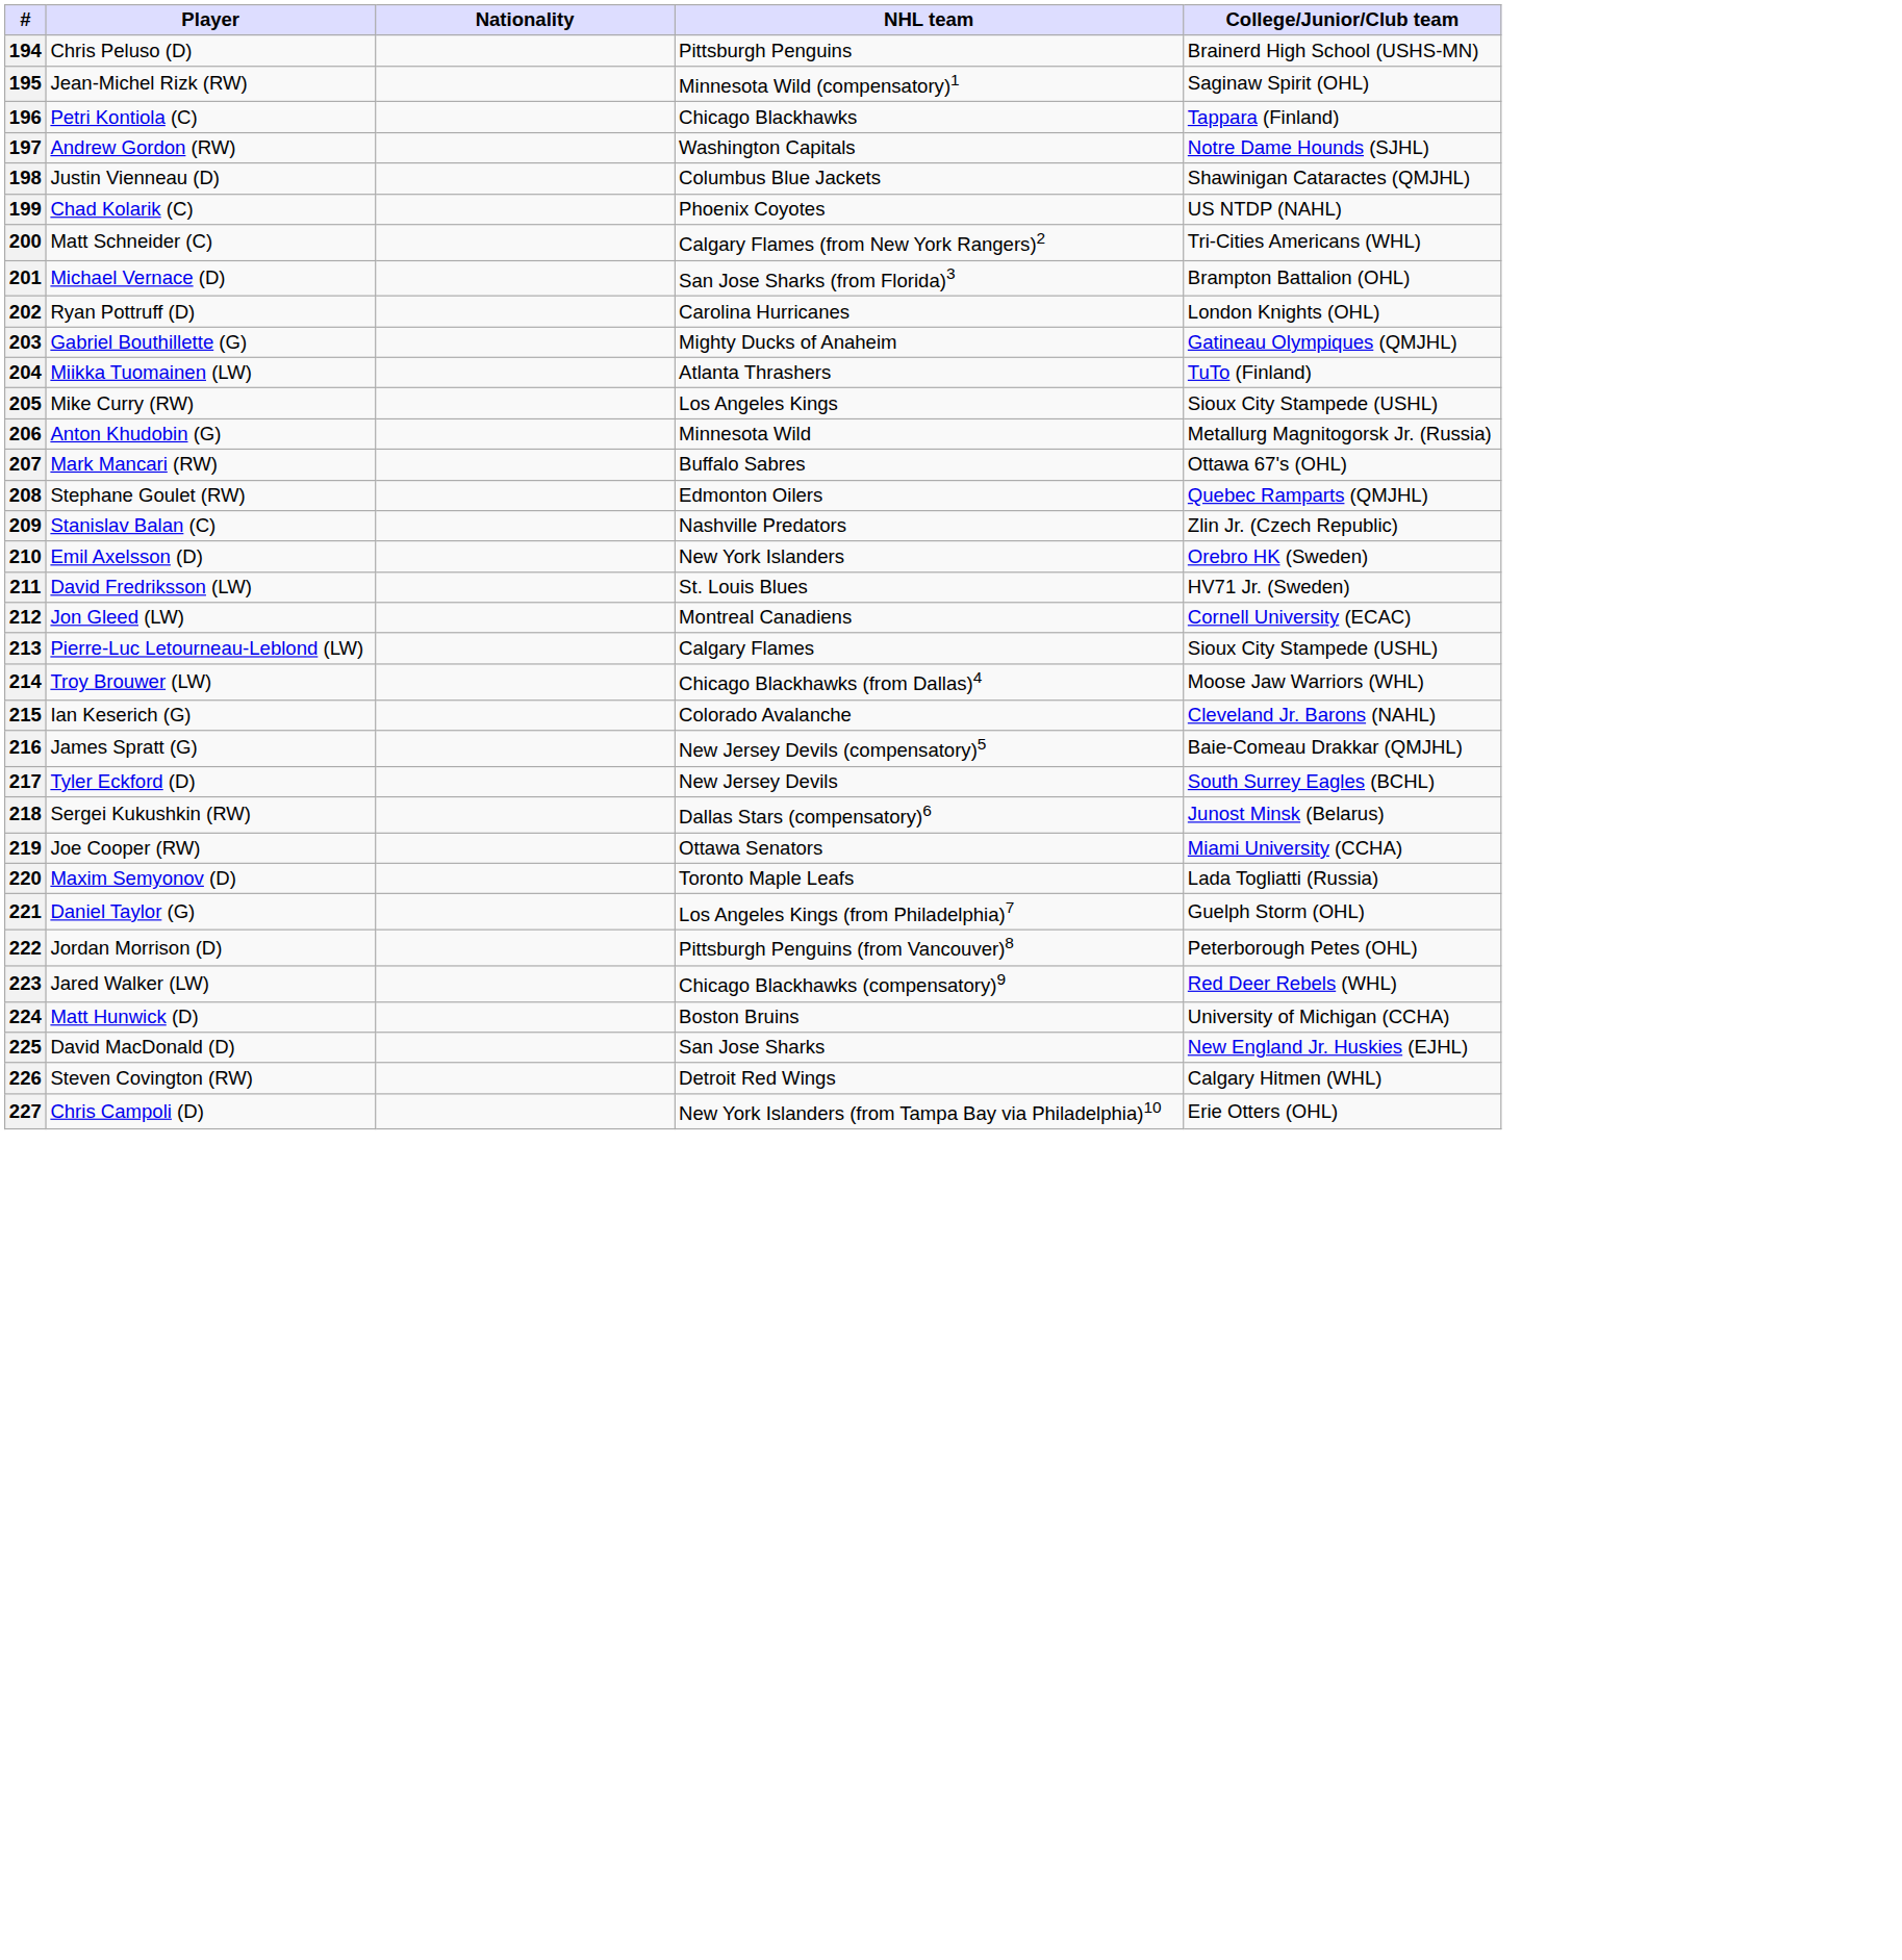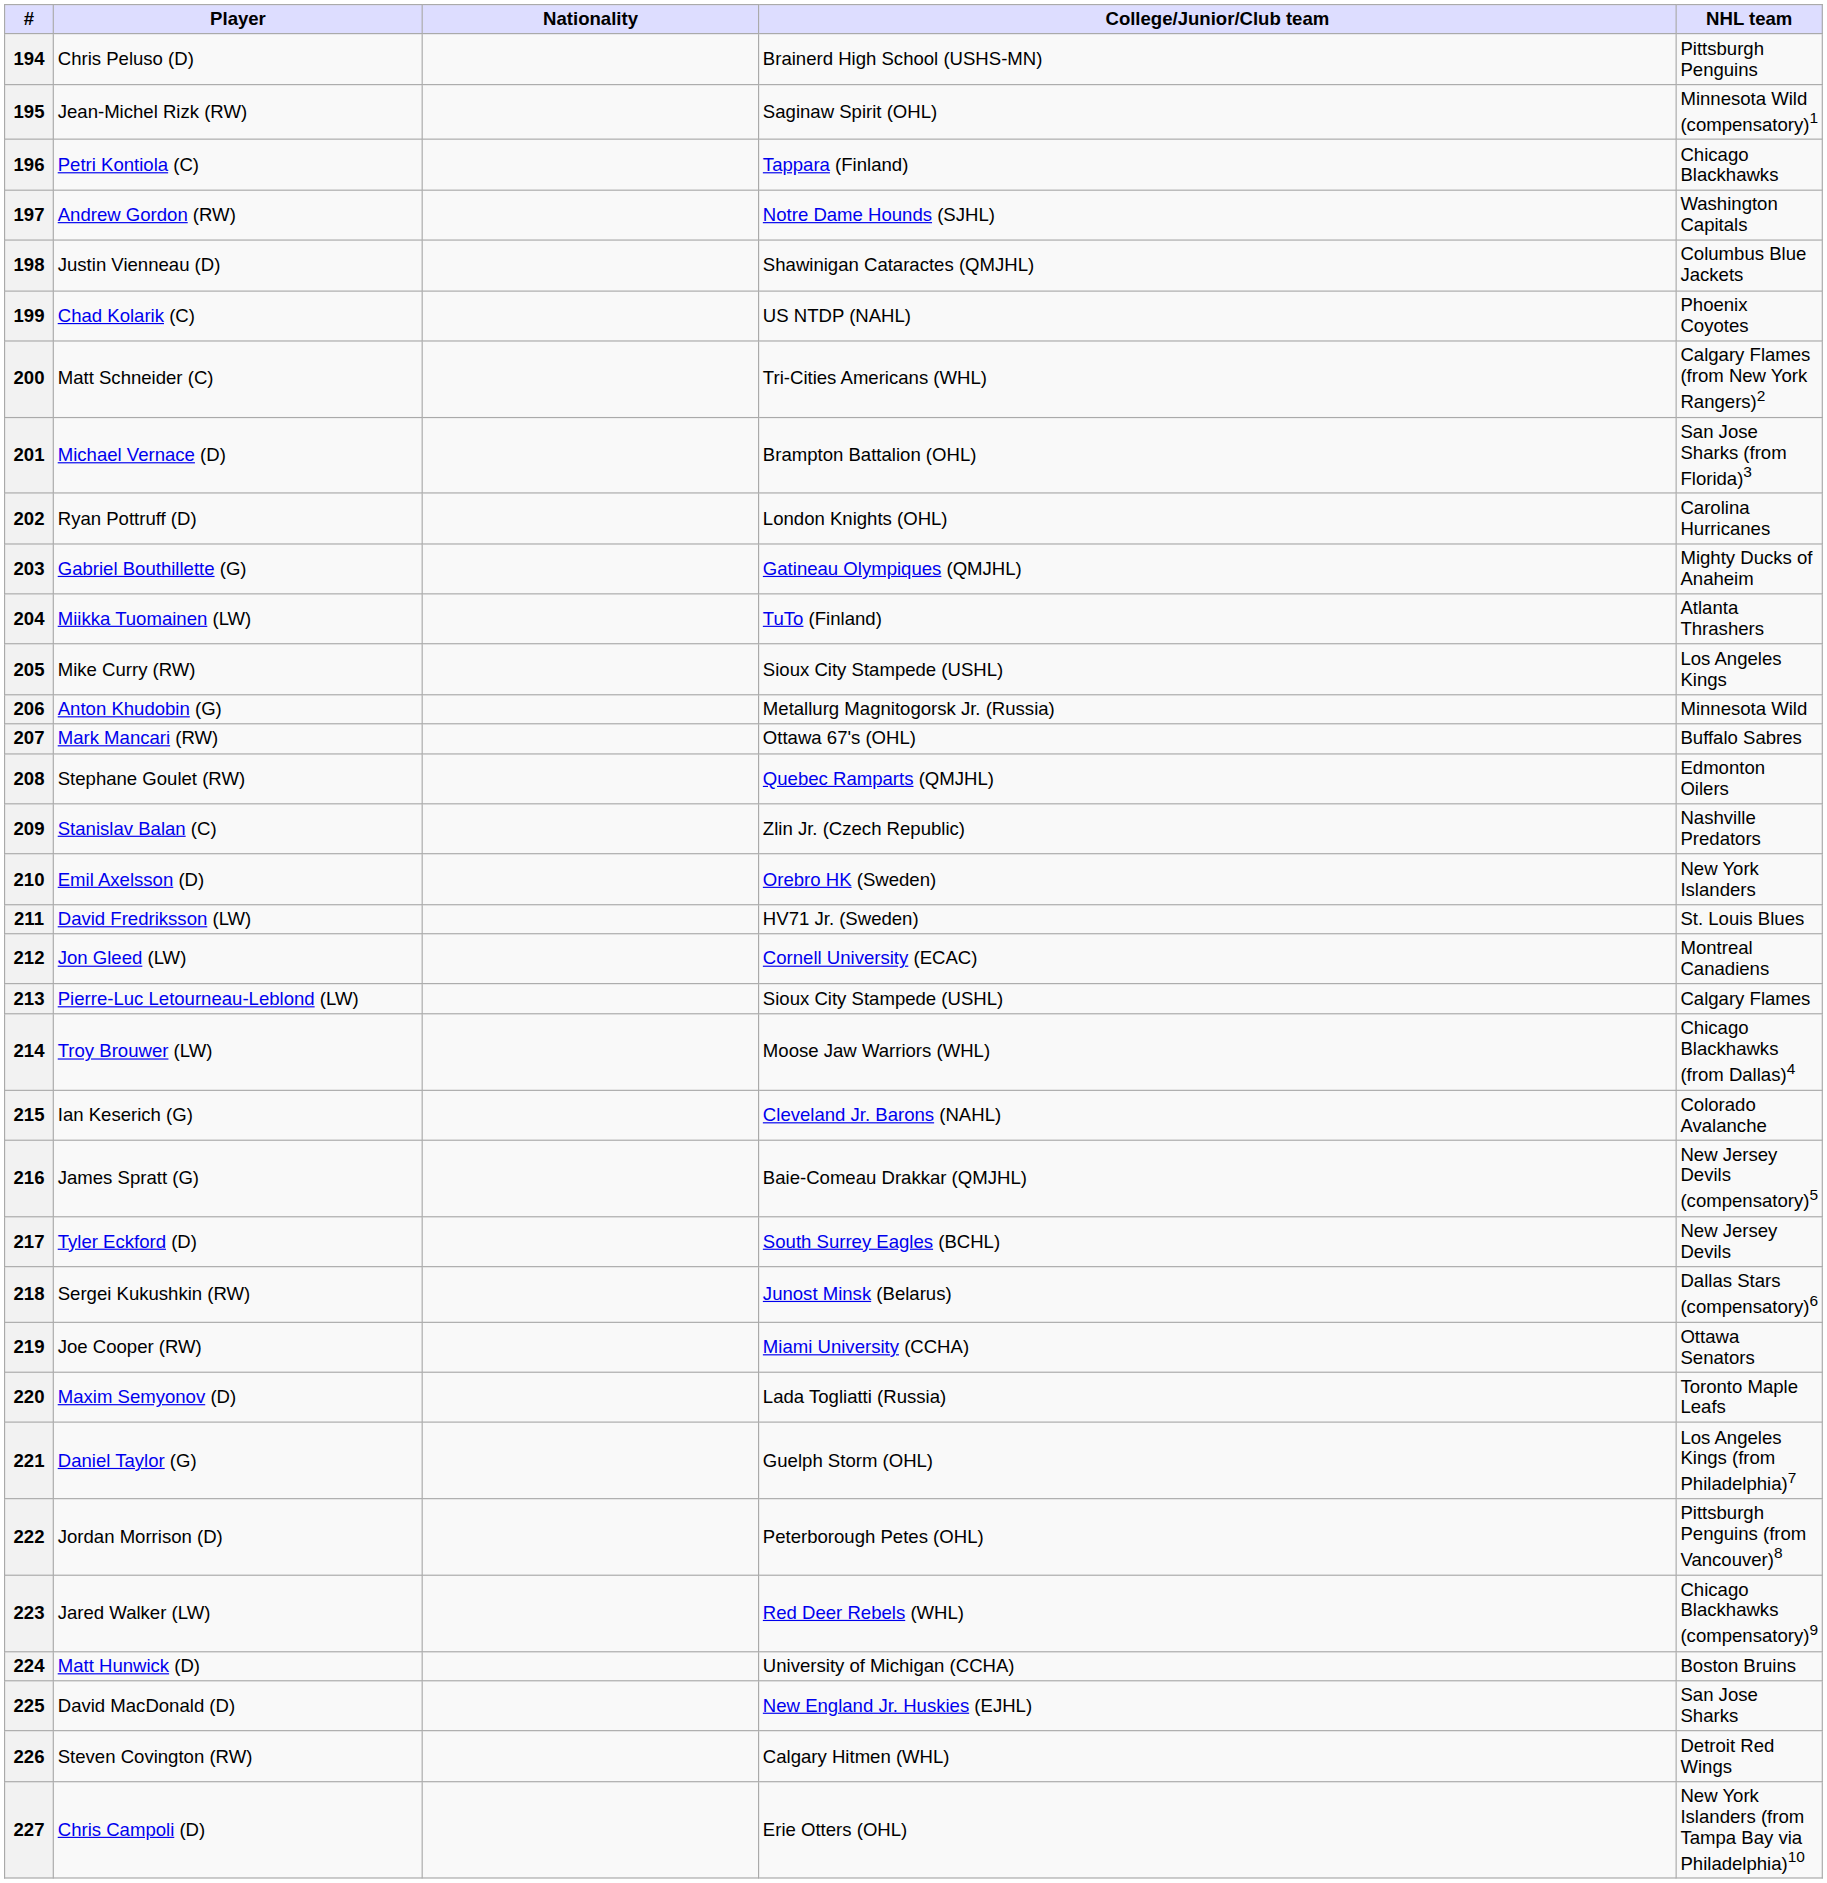columns swapped: NHL team <-> College/Junior/Club team
